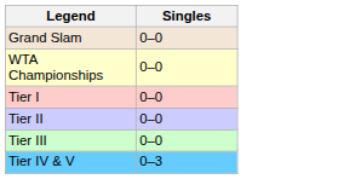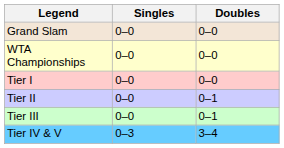+ column: Doubles | 0–0 | 0–0 | 0–0 | 0–1 | 0–1 | 3–4
